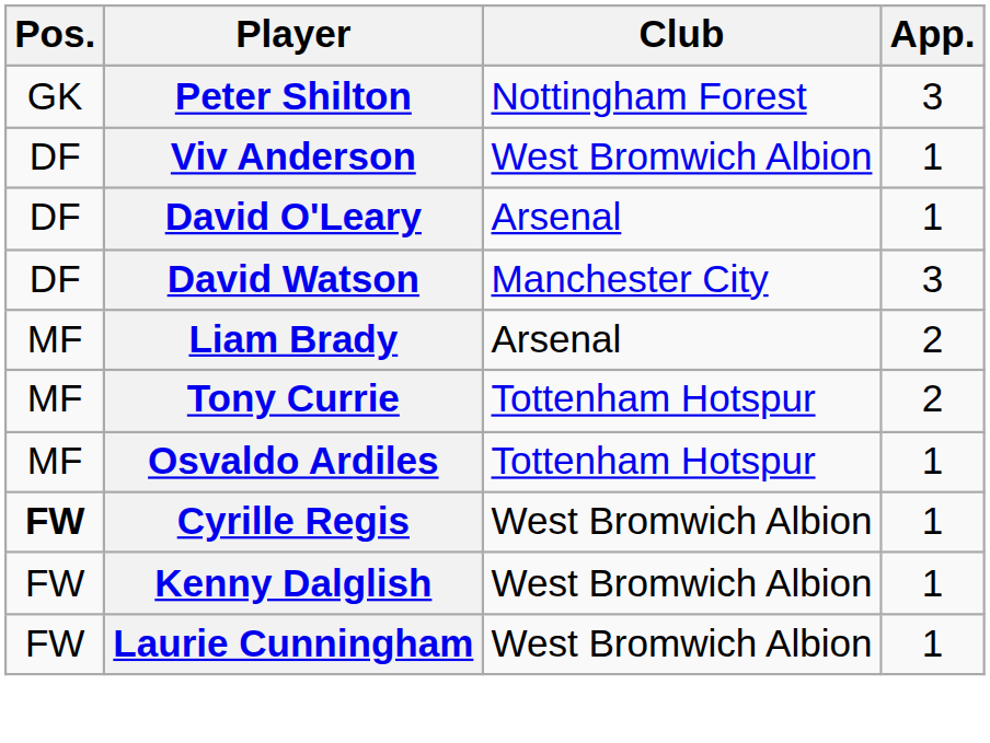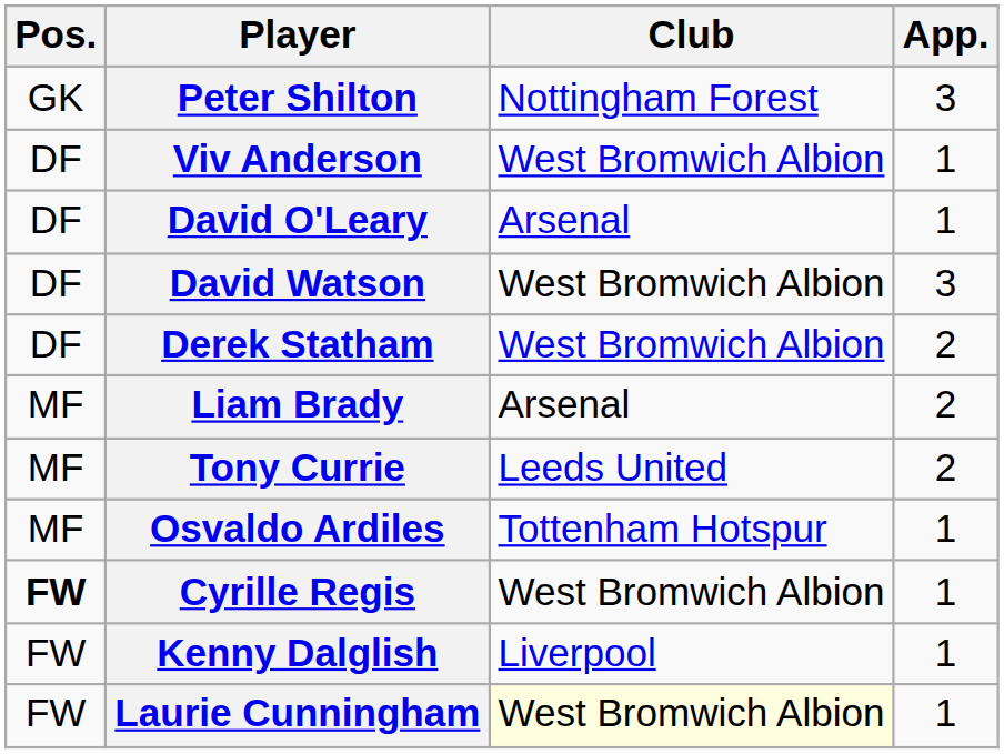David Watson | Club: Manchester City -> West Bromwich Albion
+ row: DF | Derek Statham | West Bromwich Albion | 2
Tony Currie | Club: Tottenham Hotspur -> Leeds United
Kenny Dalglish | Club: West Bromwich Albion -> Liverpool
Laurie Cunningham | Club: no background -> lightyellow background
